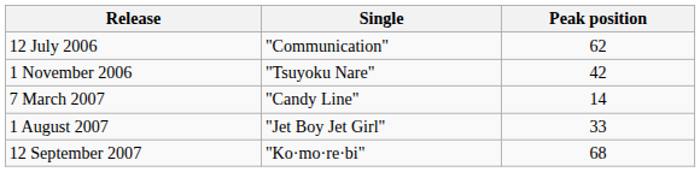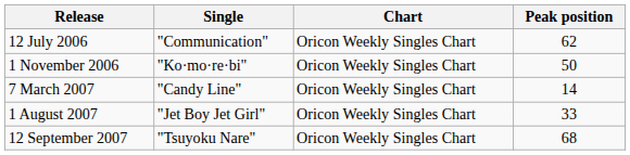+ column: Chart | Oricon Weekly Singles Chart | Oricon Weekly Singles Chart | Oricon Weekly Singles Chart | Oricon Weekly Singles Chart | Oricon Weekly Singles Chart
1 November 2006 | Single: "Tsuyoku Nare" -> "Ko·mo·re·bi"
1 November 2006 | Peak position: 42 -> 50
12 September 2007 | Single: "Ko·mo·re·bi" -> "Tsuyoku Nare"
